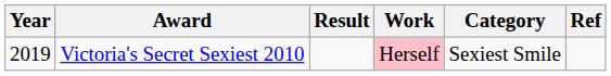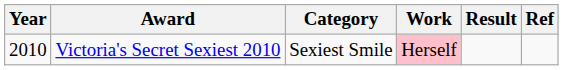columns swapped: Category <-> Result
Victoria's Secret Sexiest 2010 | Year: 2019 -> 2010
